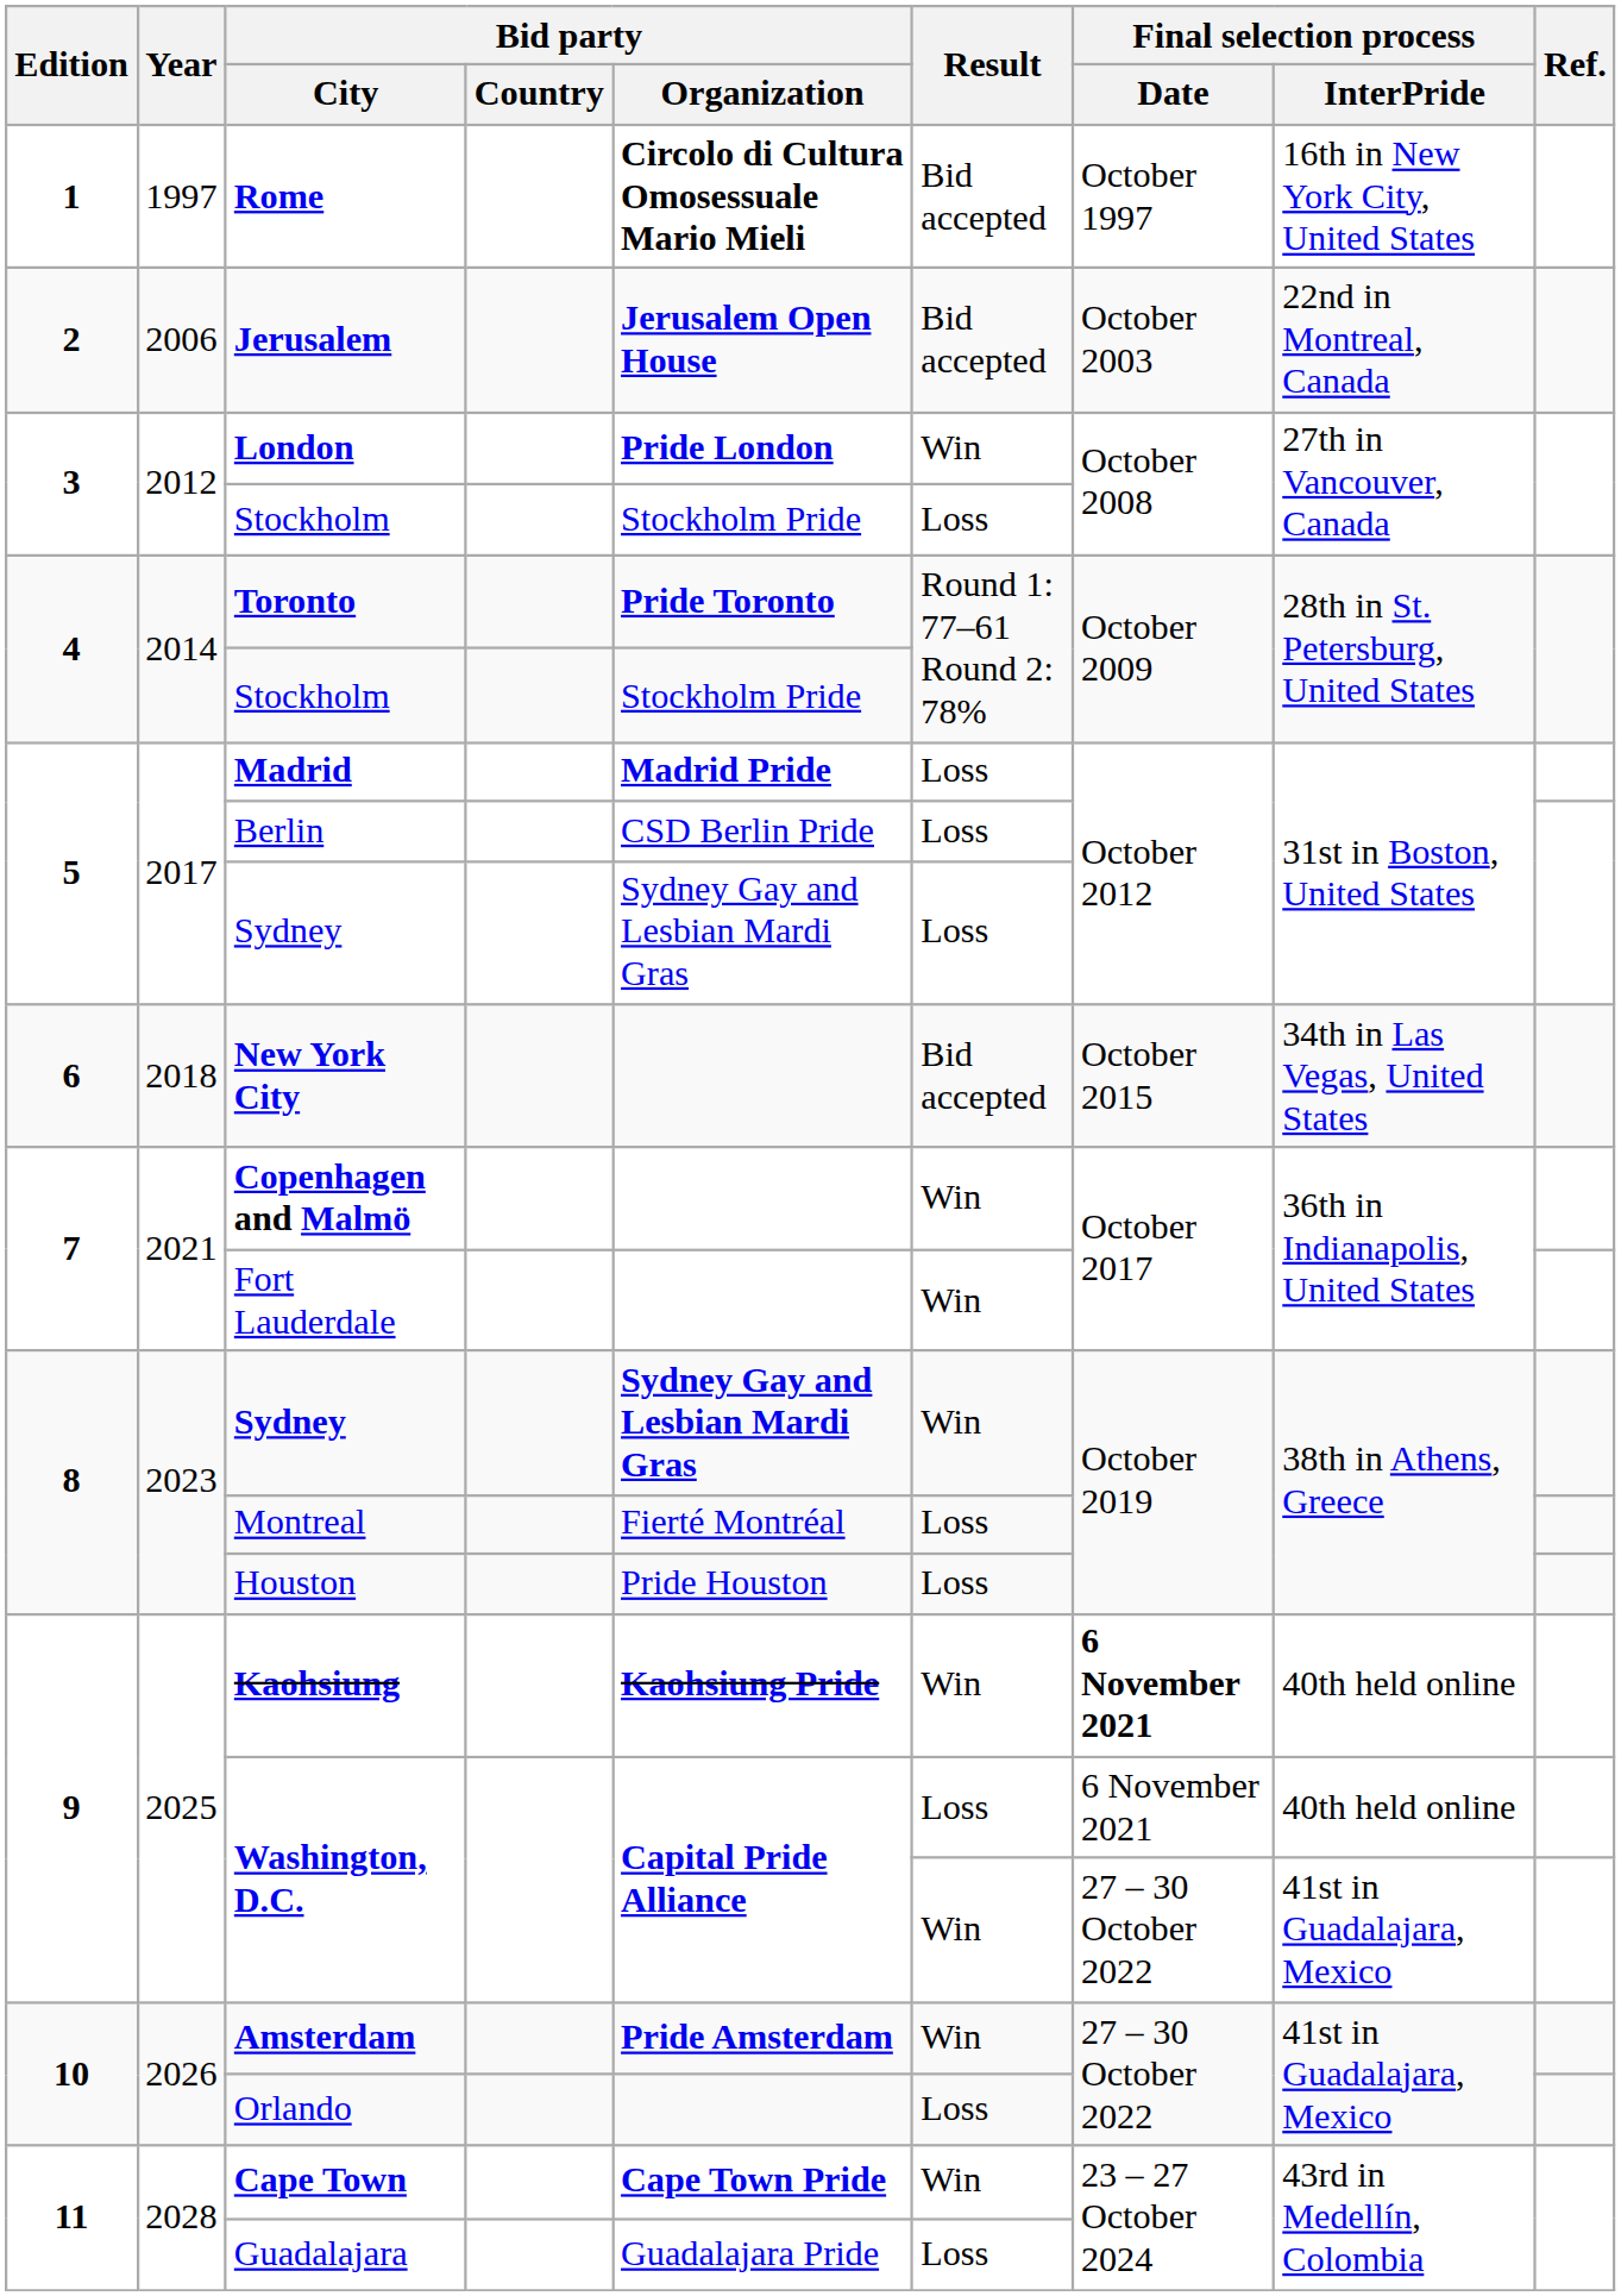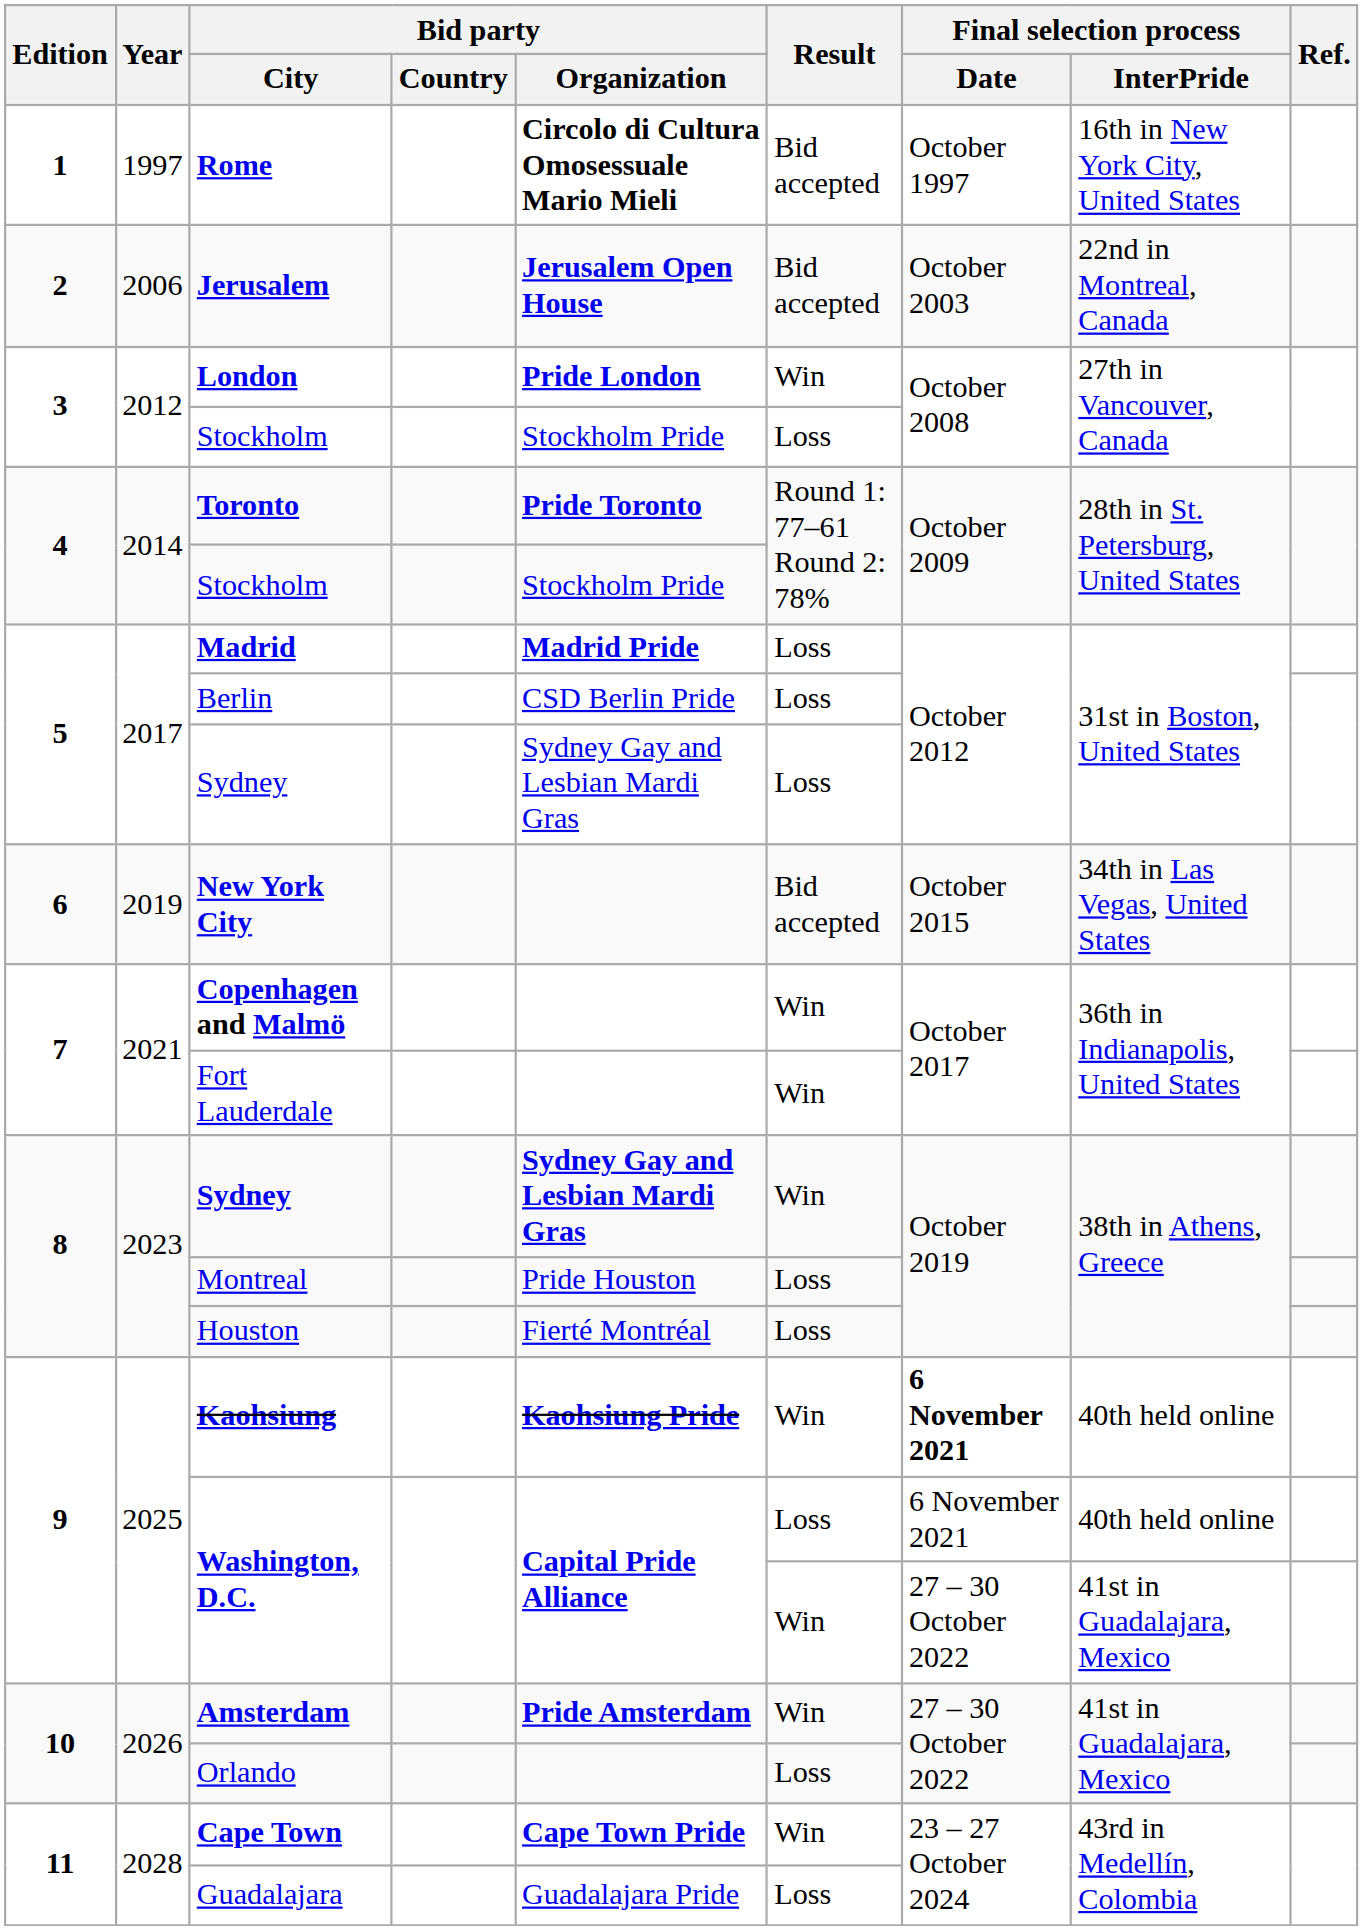New York City | Year: 2018 -> 2019
Montreal | Bid party / Organization: Fierté Montréal -> Pride Houston
Houston | Bid party / Organization: Pride Houston -> Fierté Montréal
